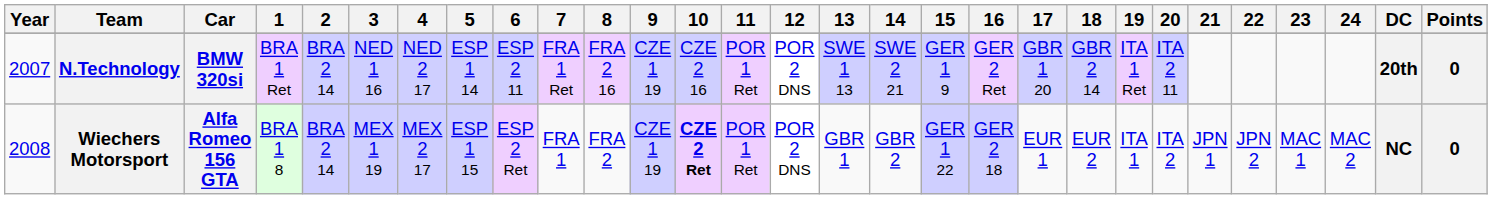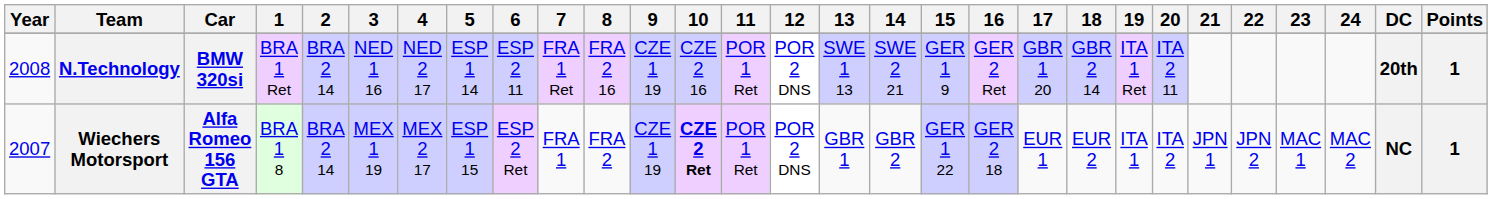N.Technology | Year: 2007 -> 2008
N.Technology | Points: 0 -> 1
Wiechers Motorsport | Year: 2008 -> 2007
Wiechers Motorsport | Points: 0 -> 1
